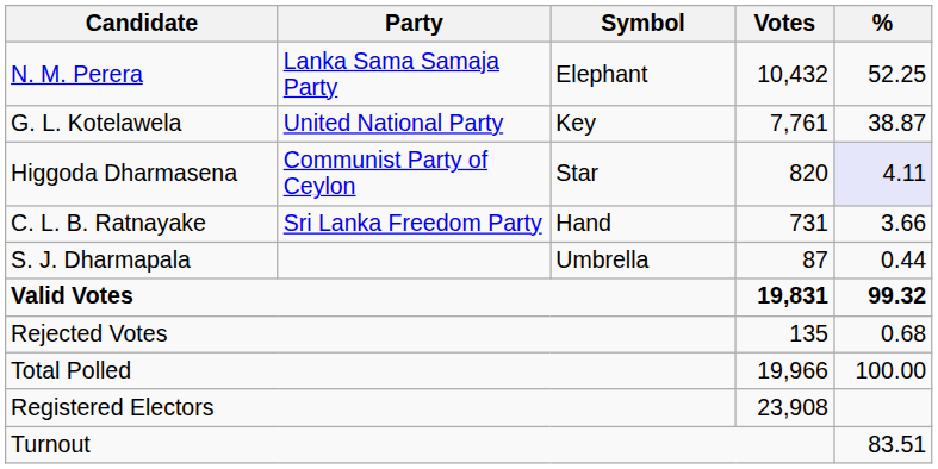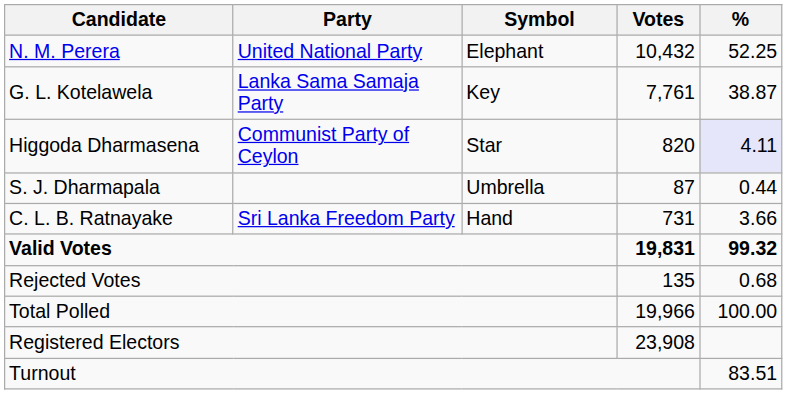N. M. Perera | Party: Lanka Sama Samaja Party -> United National Party
G. L. Kotelawela | Party: United National Party -> Lanka Sama Samaja Party
rows swapped: C. L. B. Ratnayake <-> S. J. Dharmapala
